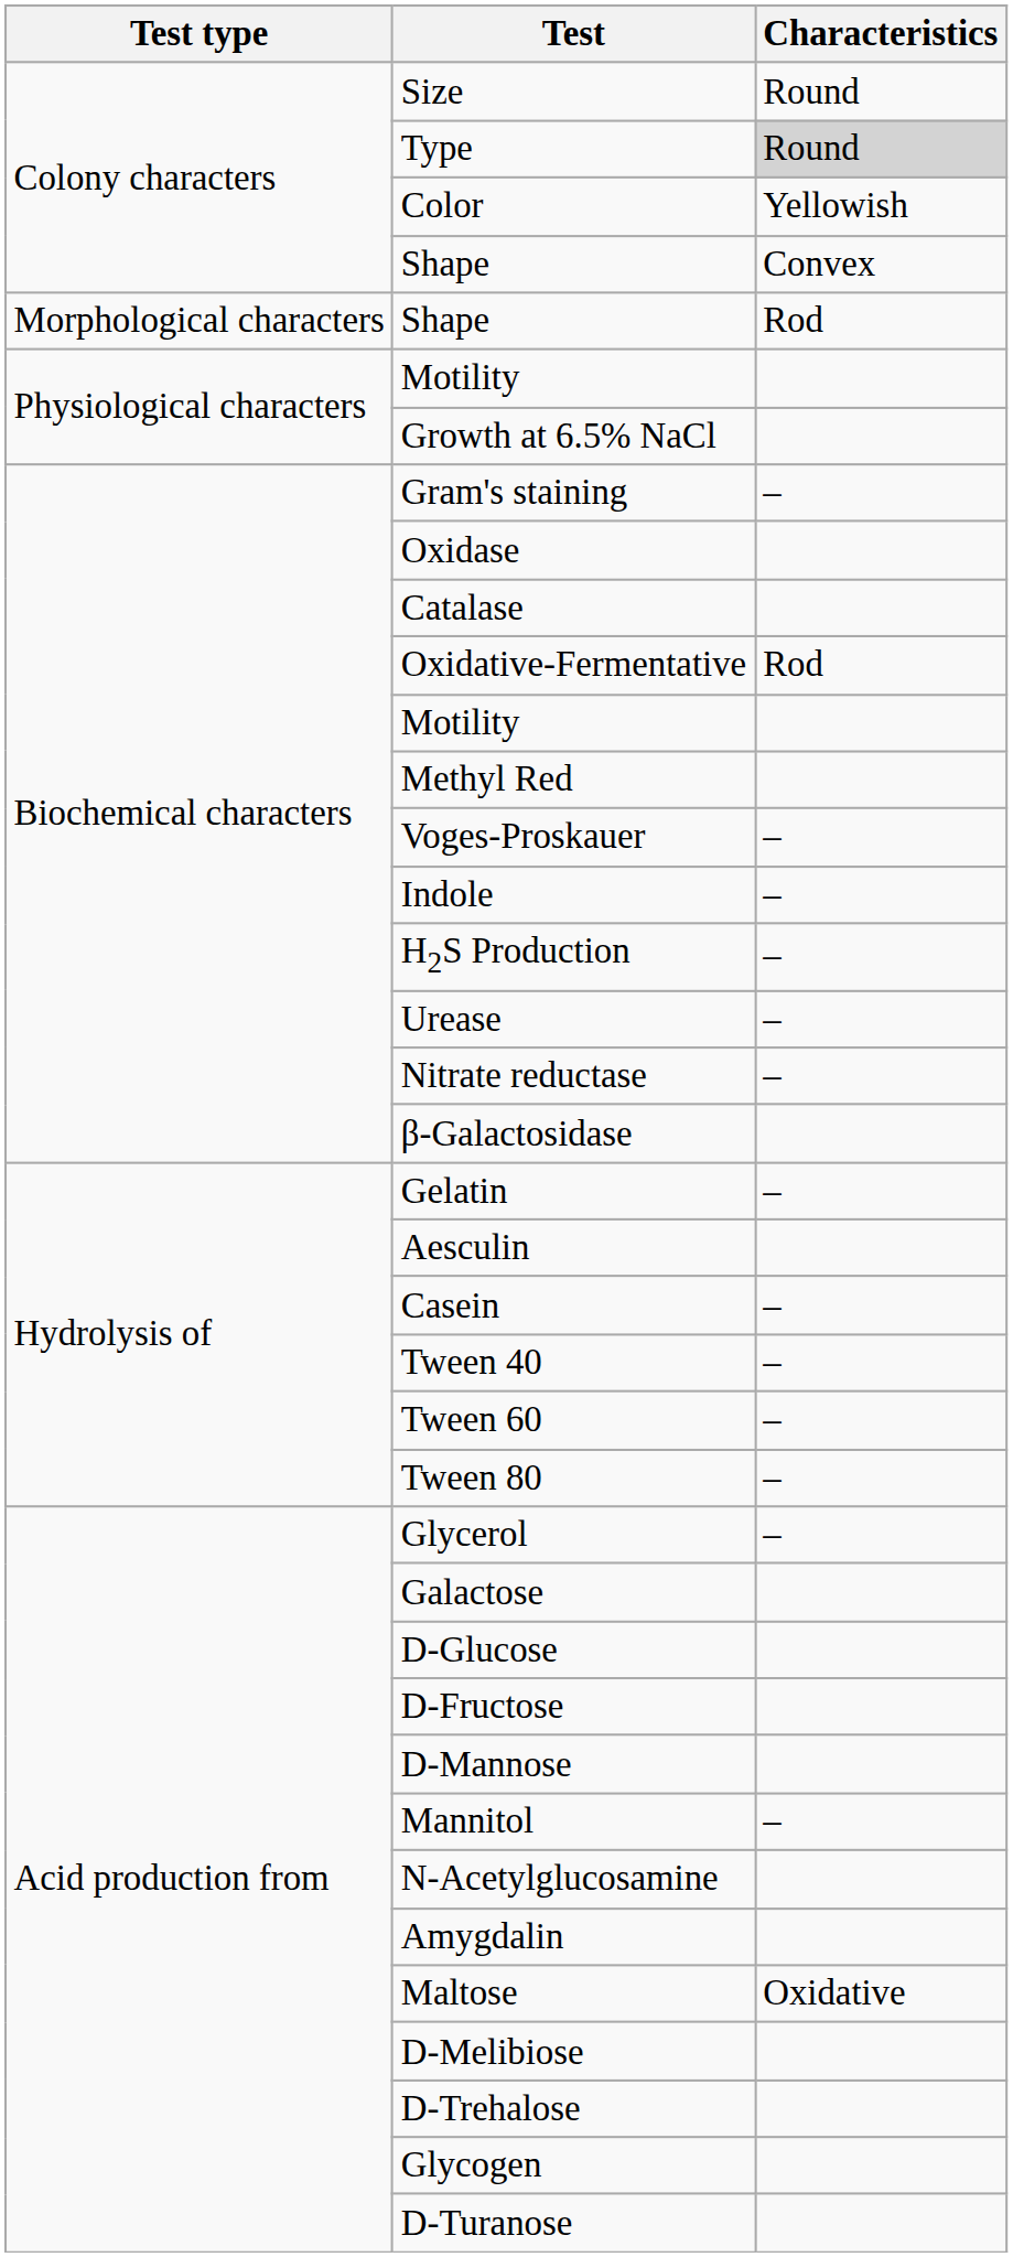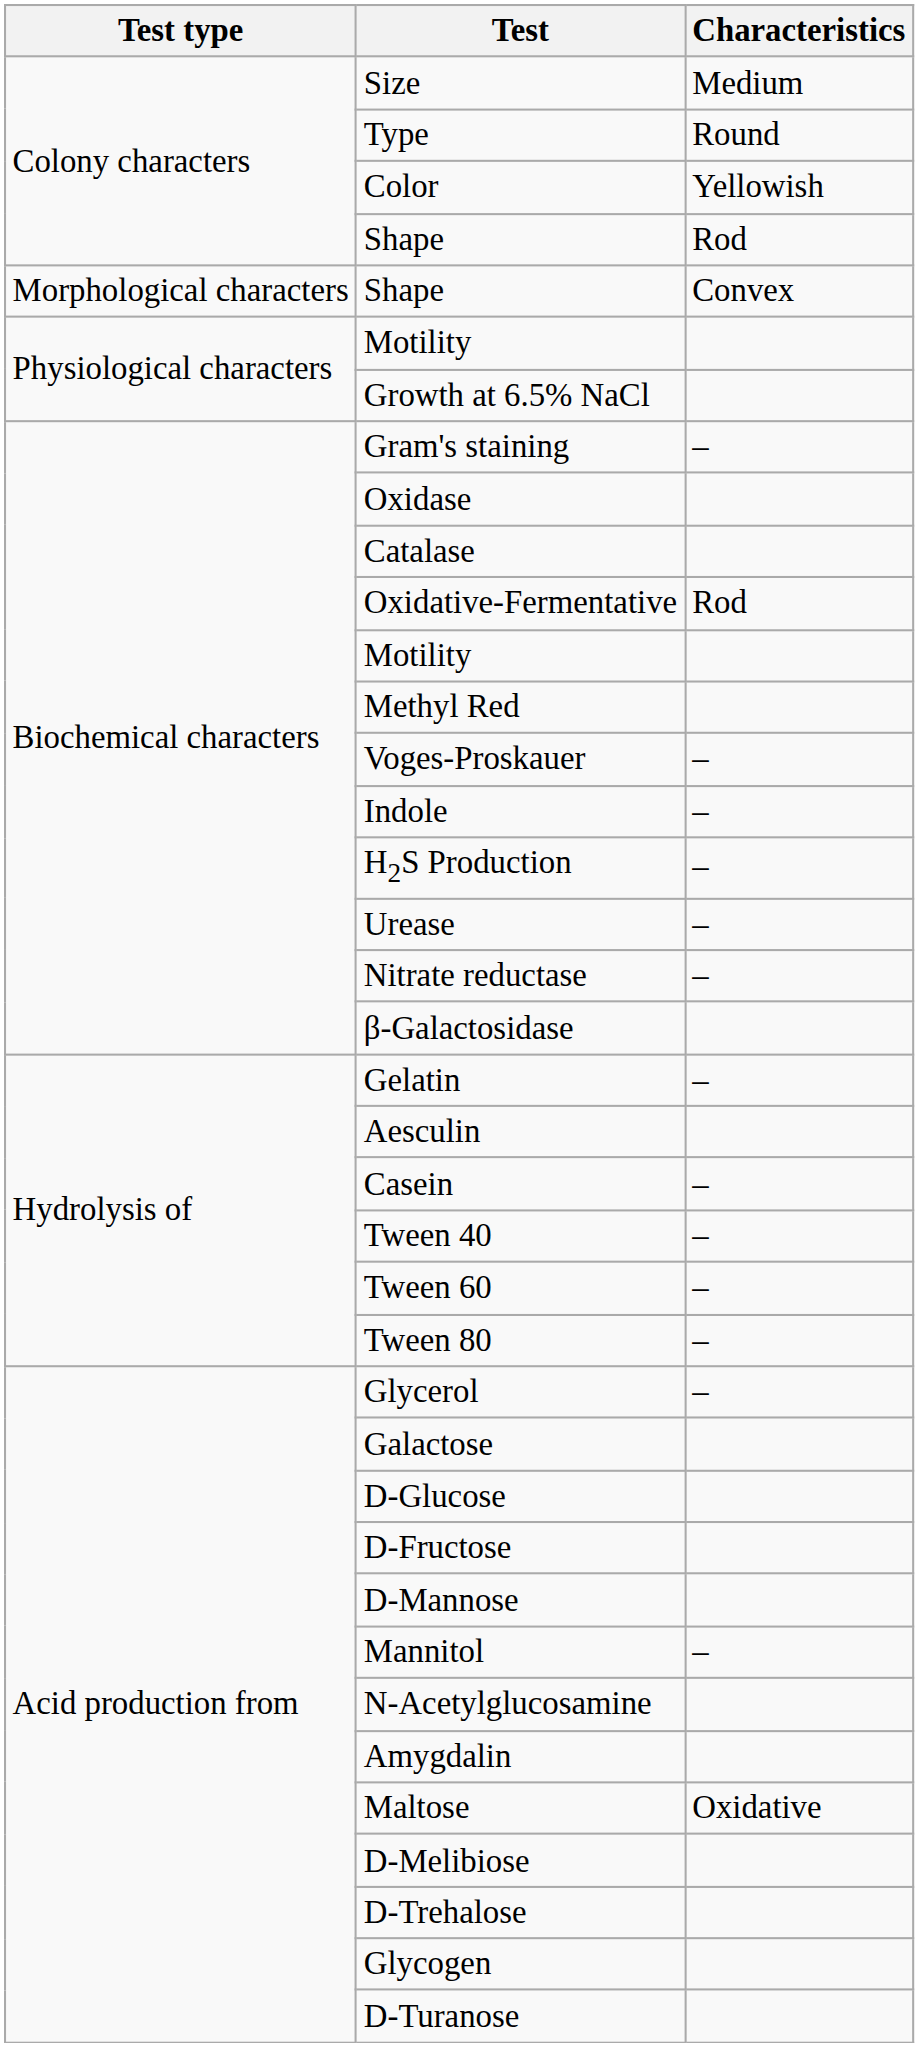Size | Characteristics: Round -> Medium
Type | Characteristics: lightgrey background -> no background
Colony characters / Shape | Characteristics: Convex -> Rod
Morphological characters / Shape | Characteristics: Rod -> Convex
